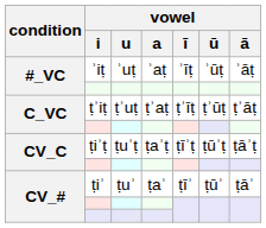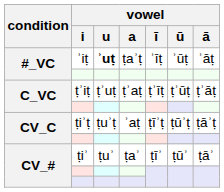ʾiṭ | vowel / u: normal -> bold
ʾiṭ | vowel / a: ʾaṭ -> ṭaʾṭ
ṭiʾṭ | vowel / a: ṭaʾṭ -> ʾaṭ
